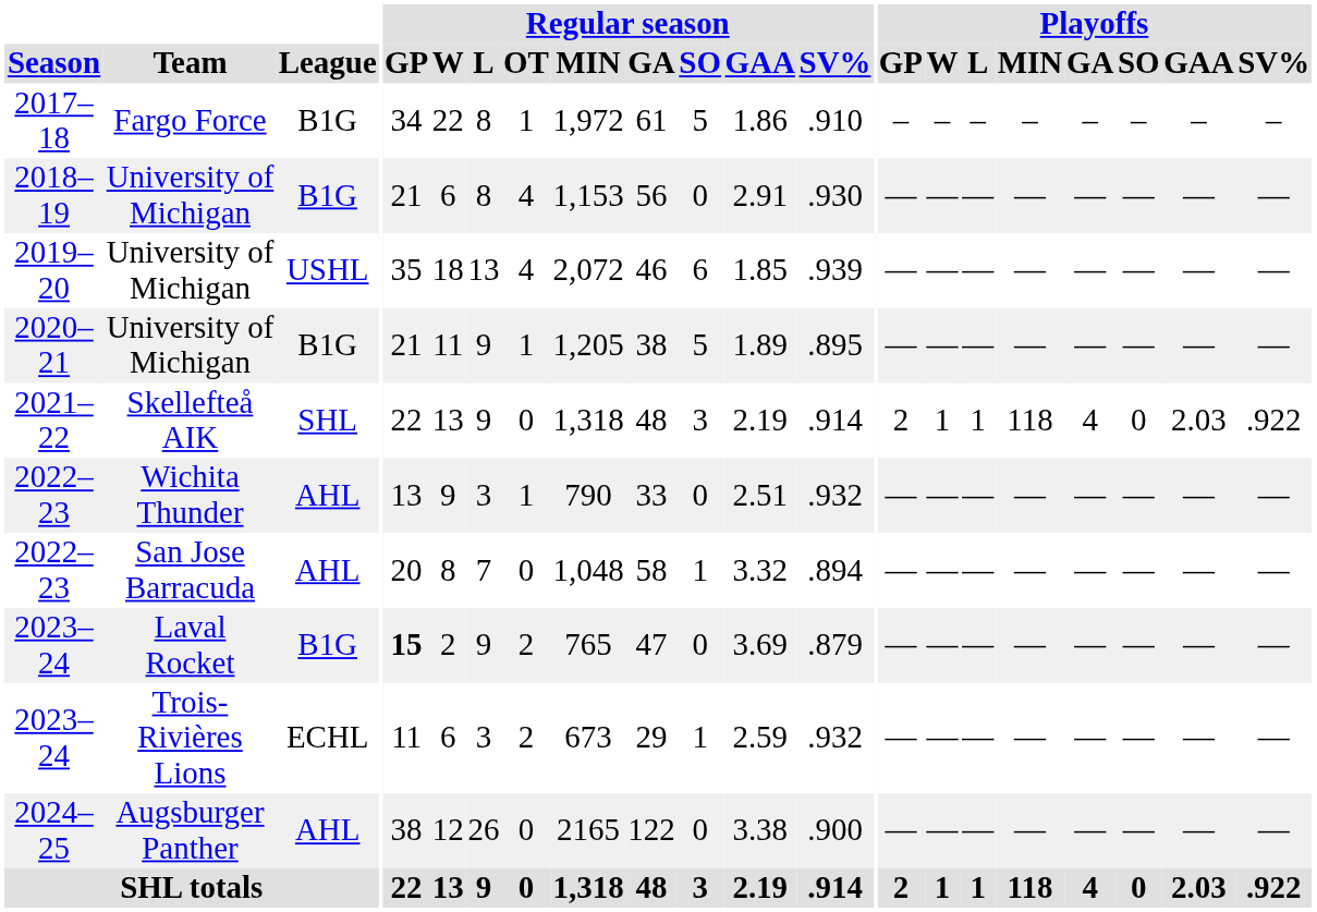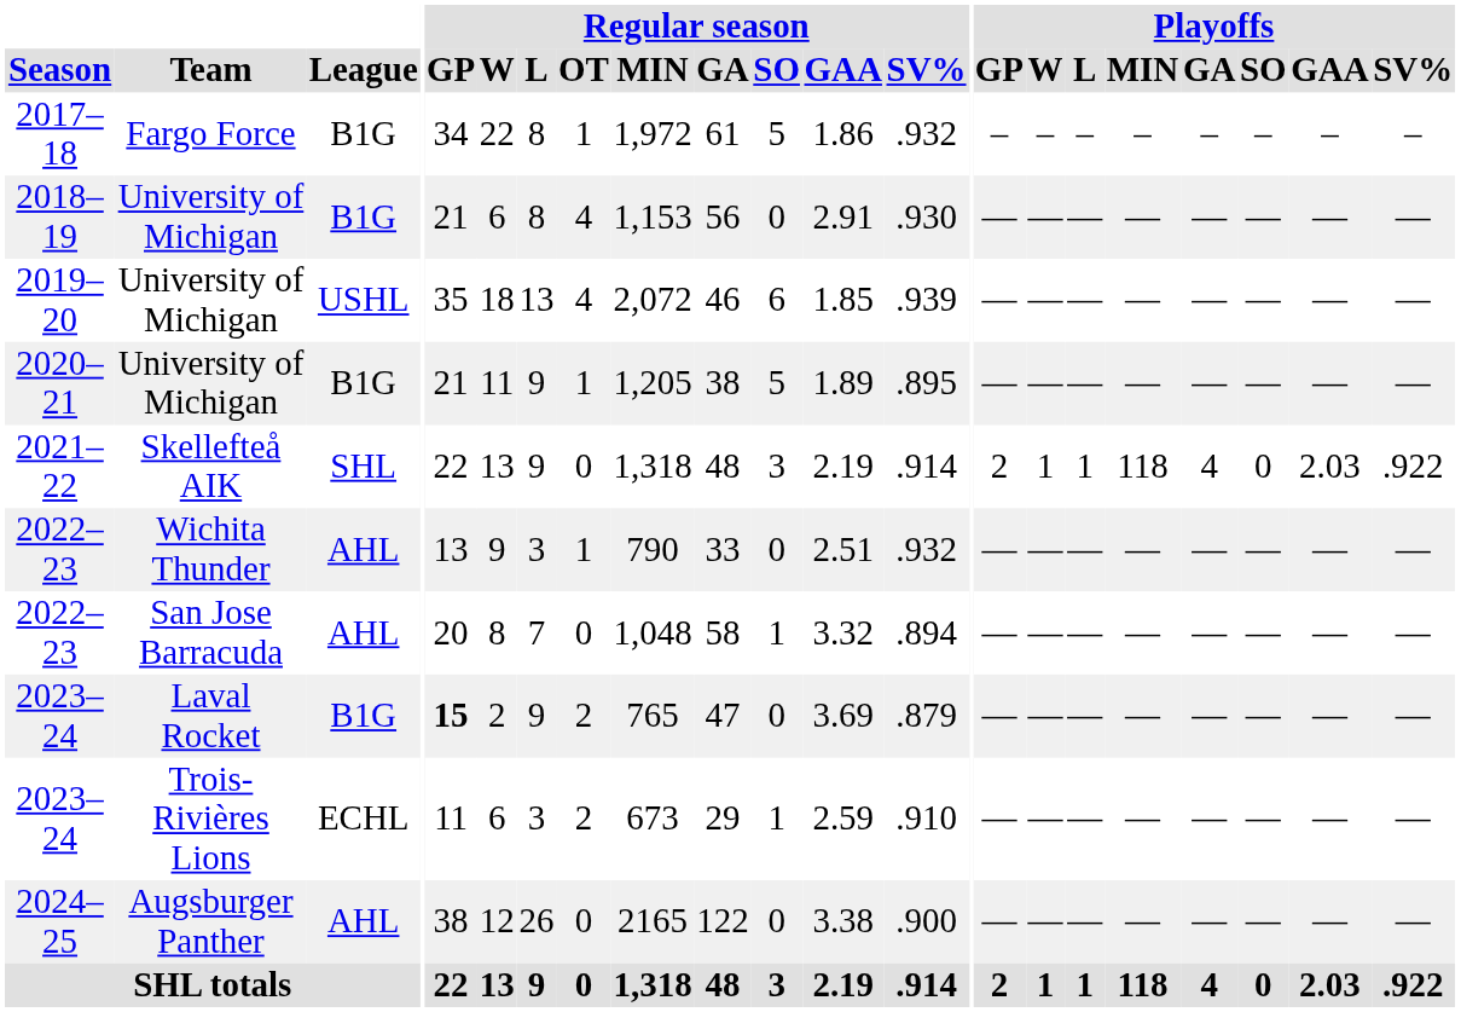2017–18 | Regular season / SV%: .910 -> .932
2023–24 / Trois-Rivières Lions | Regular season / SV%: .932 -> .910
